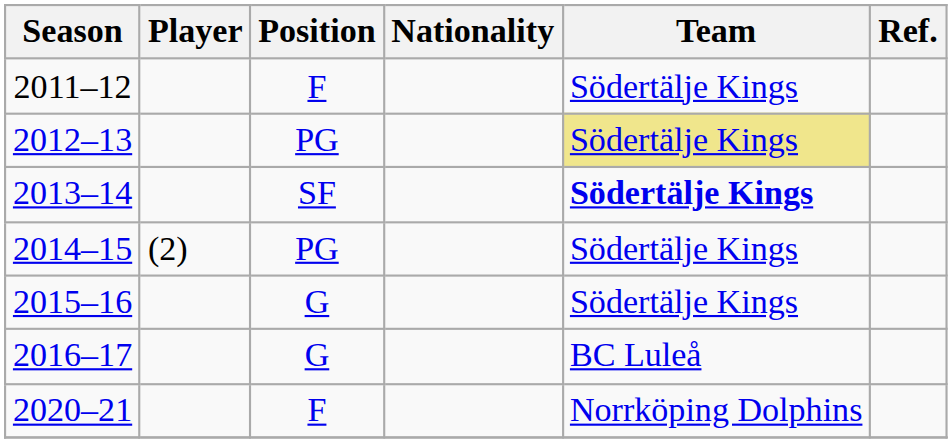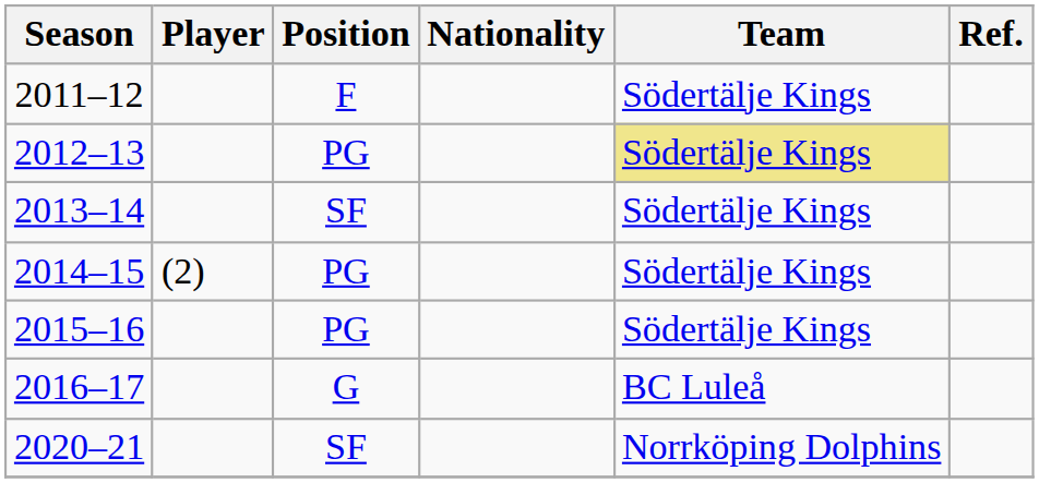2013–14 | Team: bold -> normal
2015–16 | Position: G -> PG
2020–21 | Position: F -> SF
